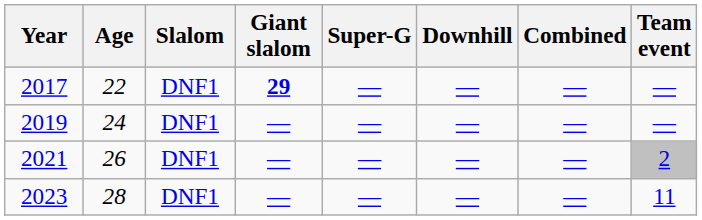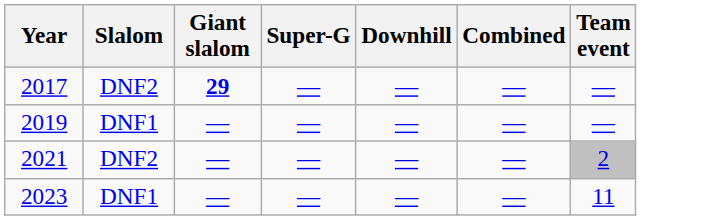- column: Age | 22 | 24 | 26 | 28
2017 | Slalom: DNF1 -> DNF2
2021 | Slalom: DNF1 -> DNF2
